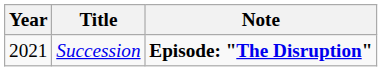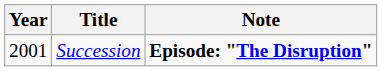Succession | Year: 2021 -> 2001
